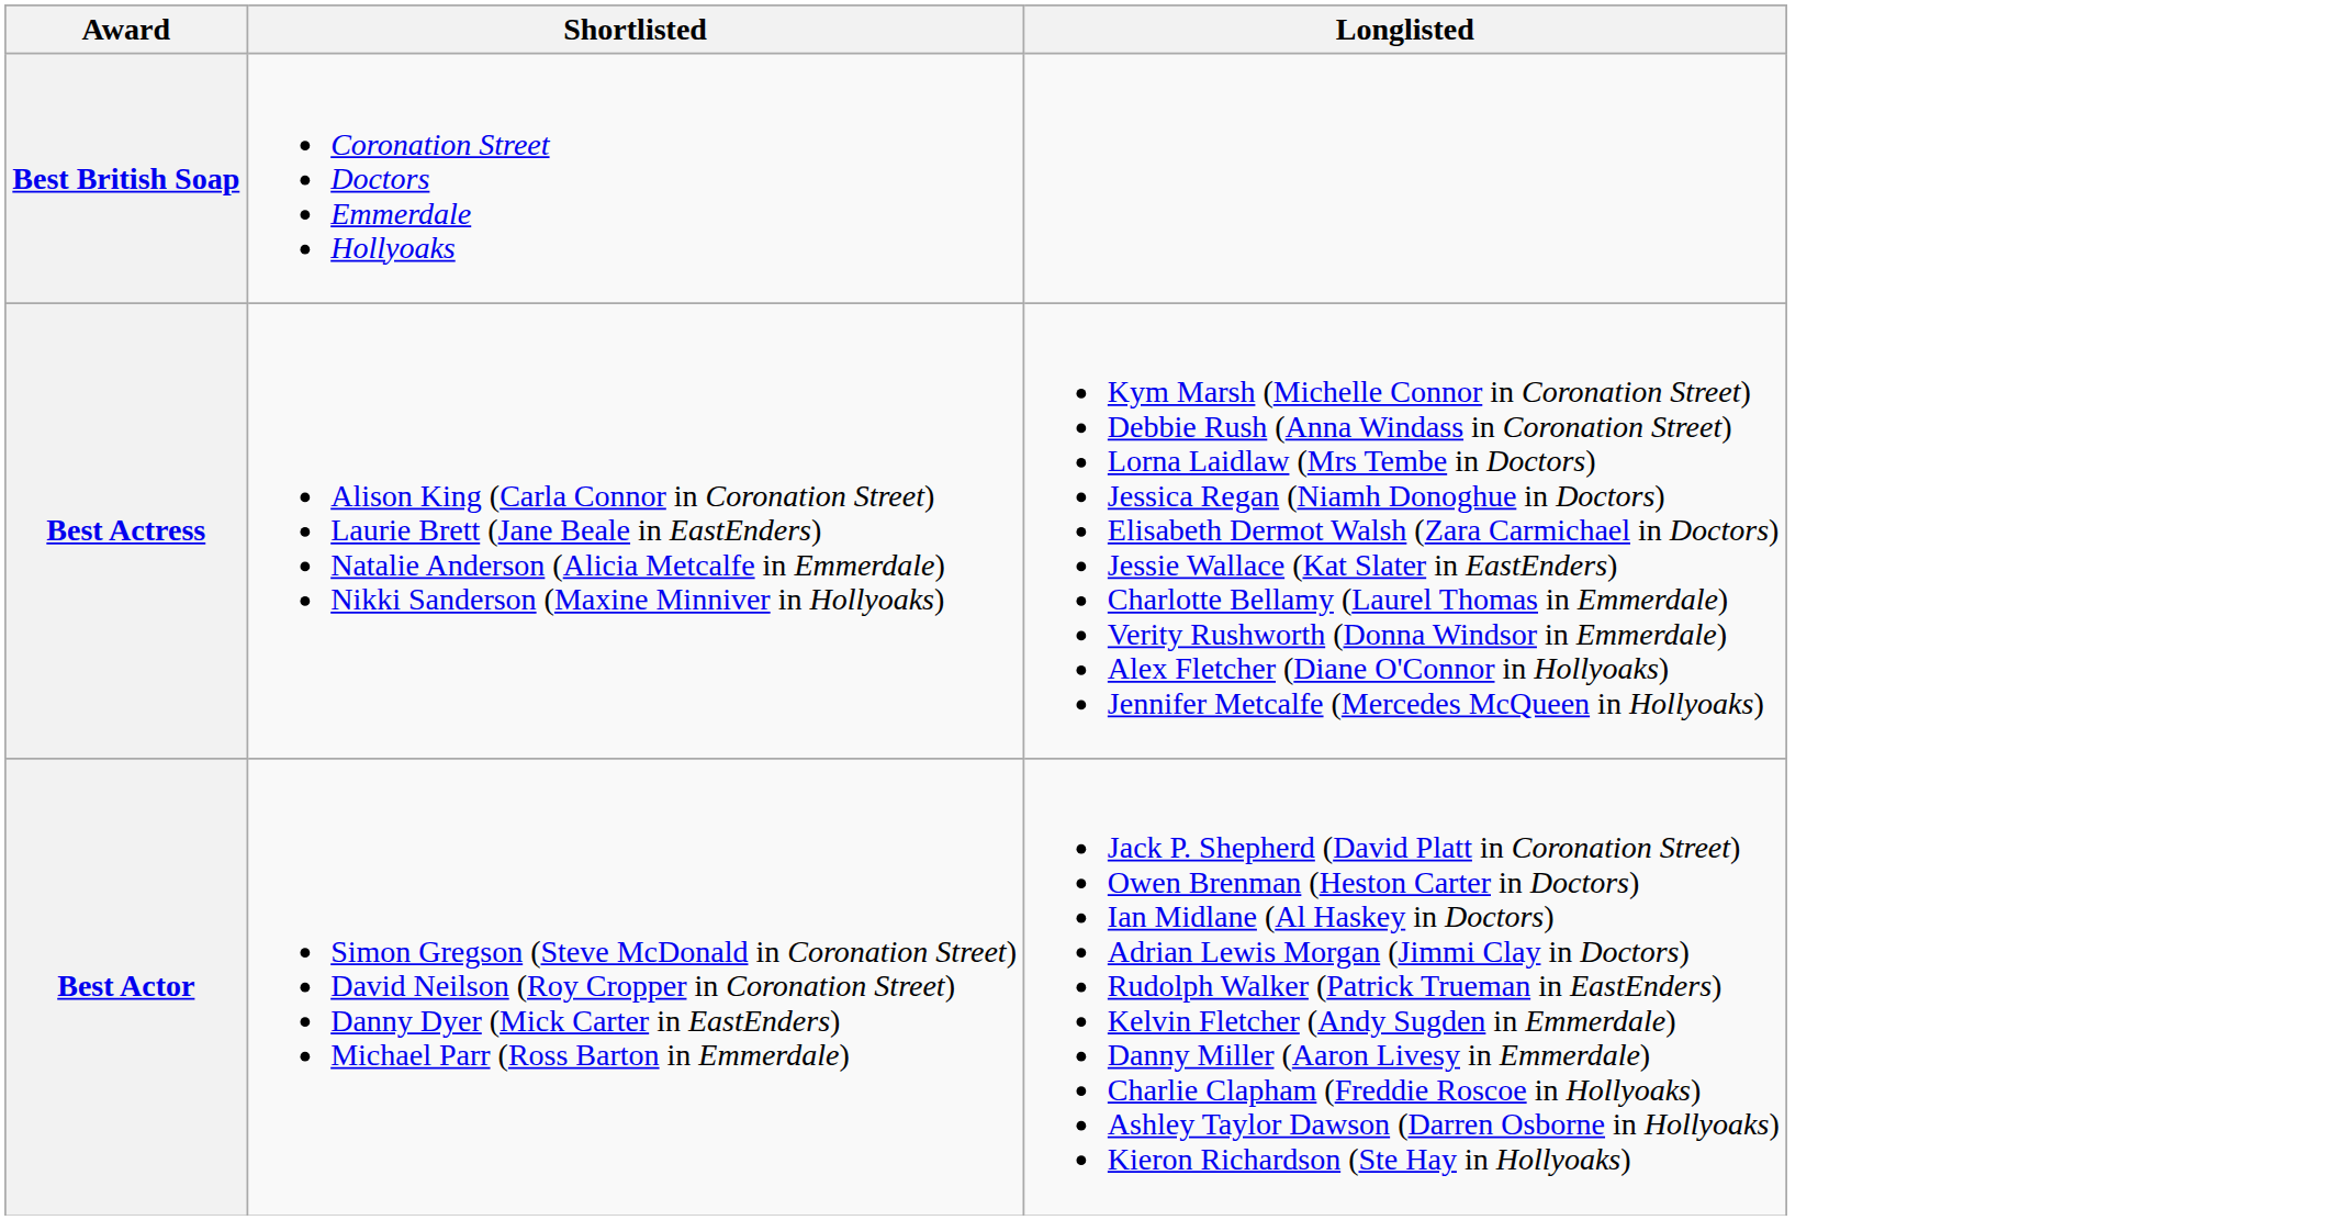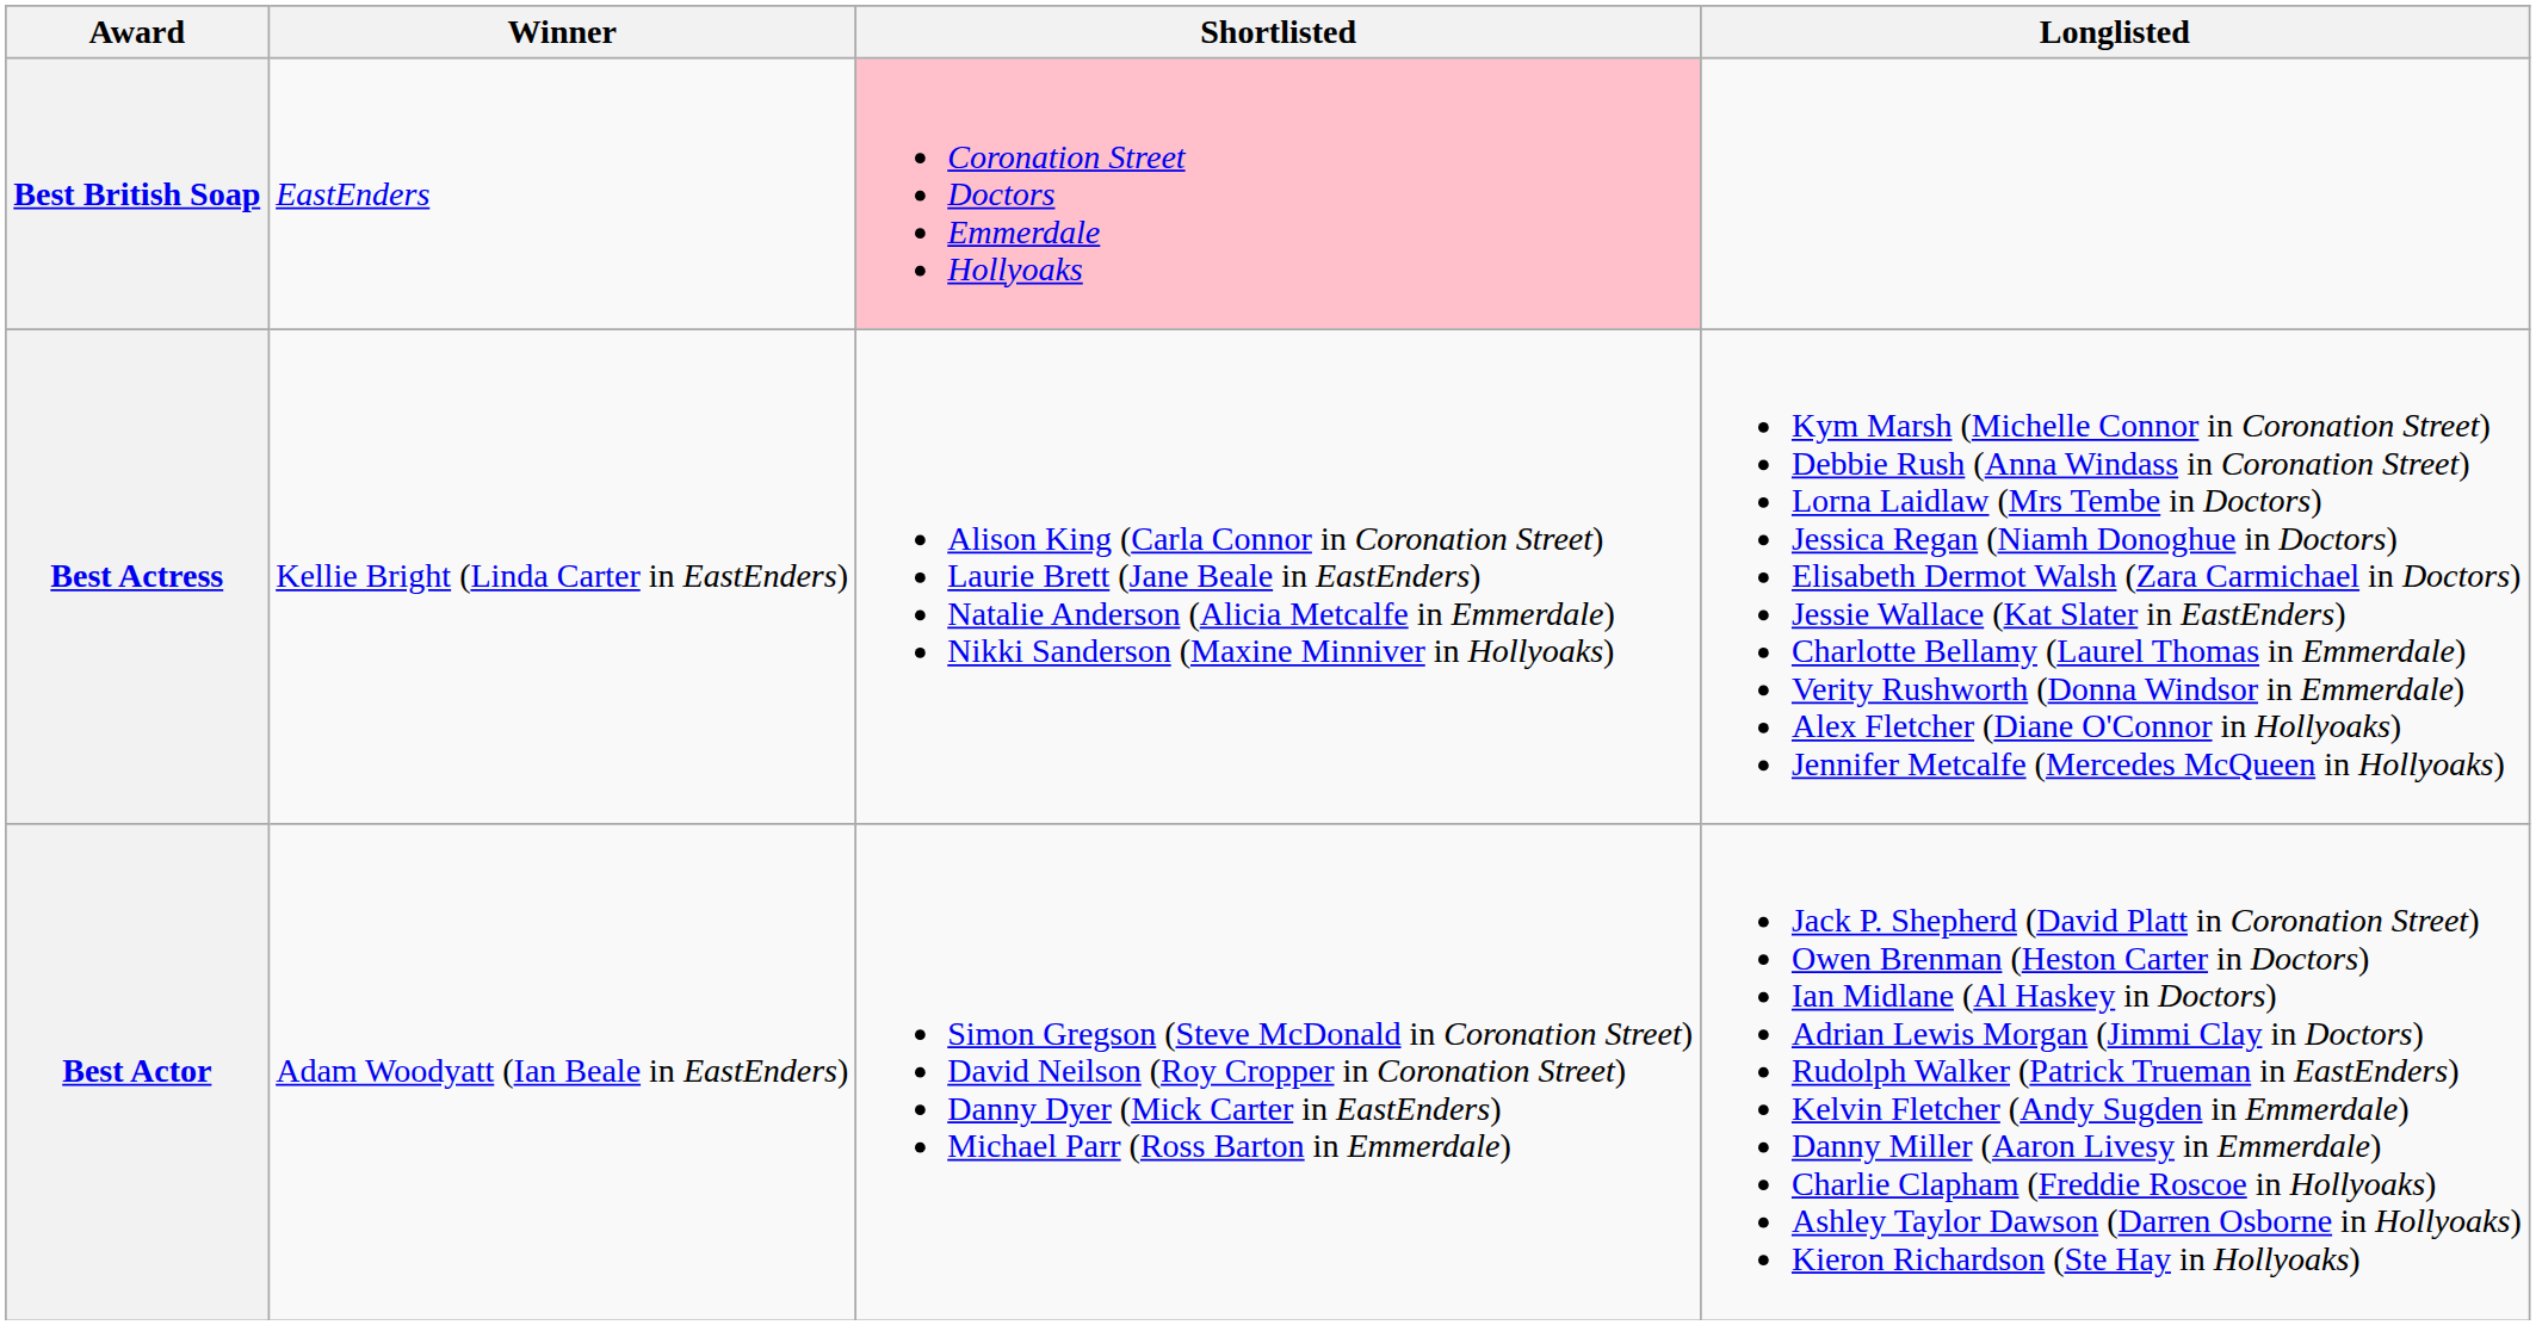+ column: Winner | EastEnders | Kellie Bright (Linda Carter in EastEnders) | Adam Woodyatt (Ian Beale in EastEnders)
Best British Soap | Shortlisted: no background -> pink background
